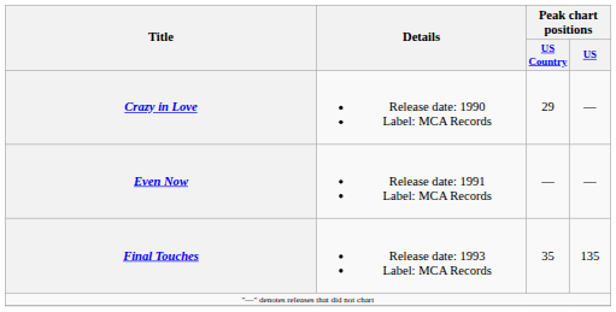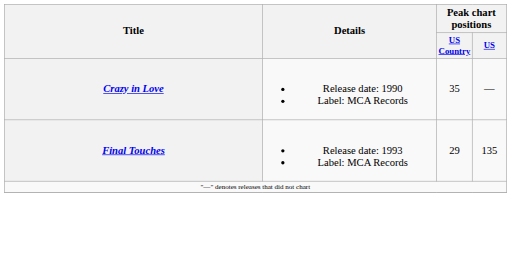Crazy in Love | Peak chart positions / US Country: 29 -> 35
- row: Even Now | Release date: 1991 Label: MCA Records | — | —
Final Touches | Peak chart positions / US Country: 35 -> 29
